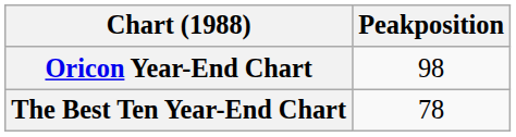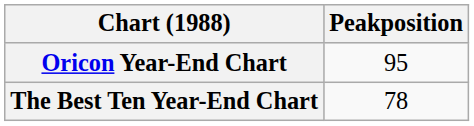Oricon Year-End Chart | Peakposition: 98 -> 95
